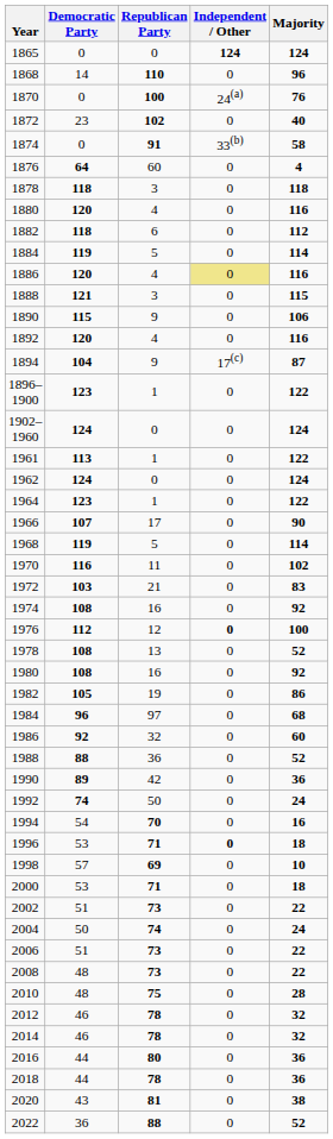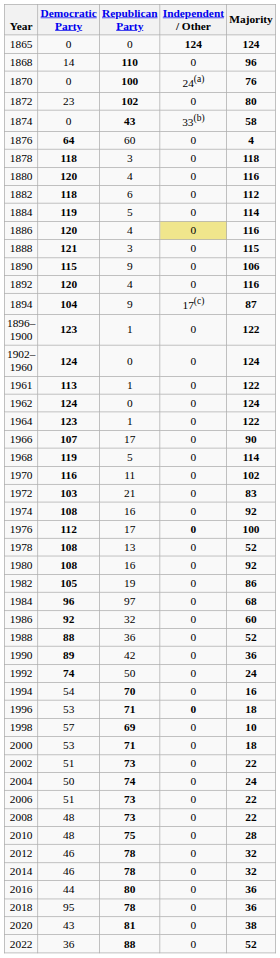1872 | Majority: 40 -> 80
1874 | Republican Party: 91 -> 43
1976 | Republican Party: 12 -> 17
2018 | Democratic Party: 44 -> 95
